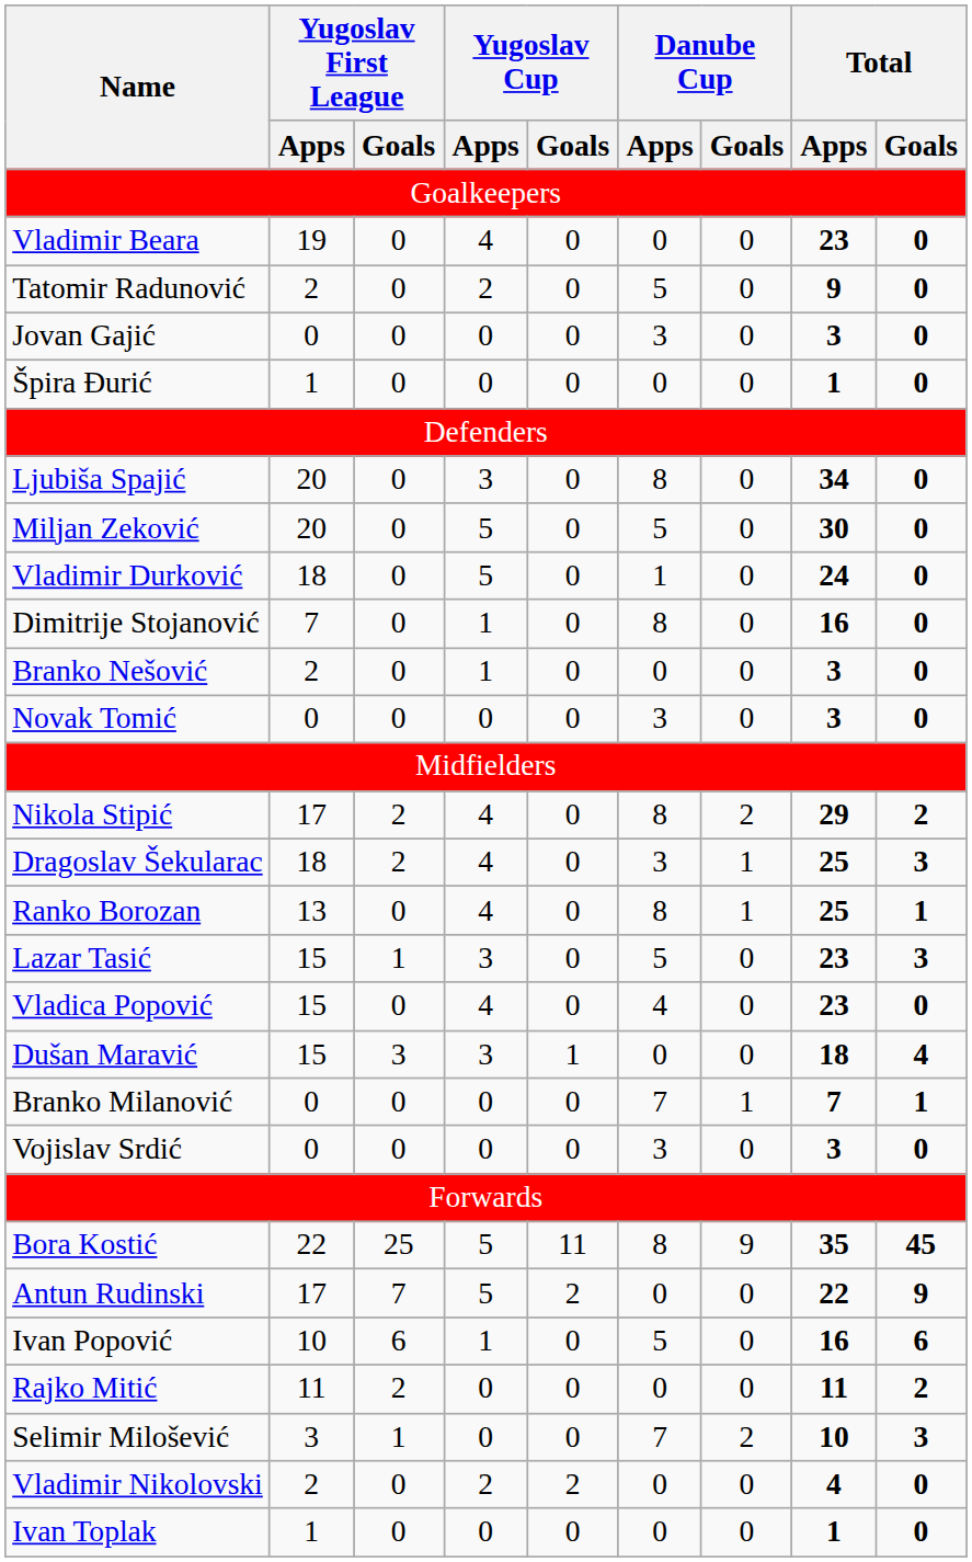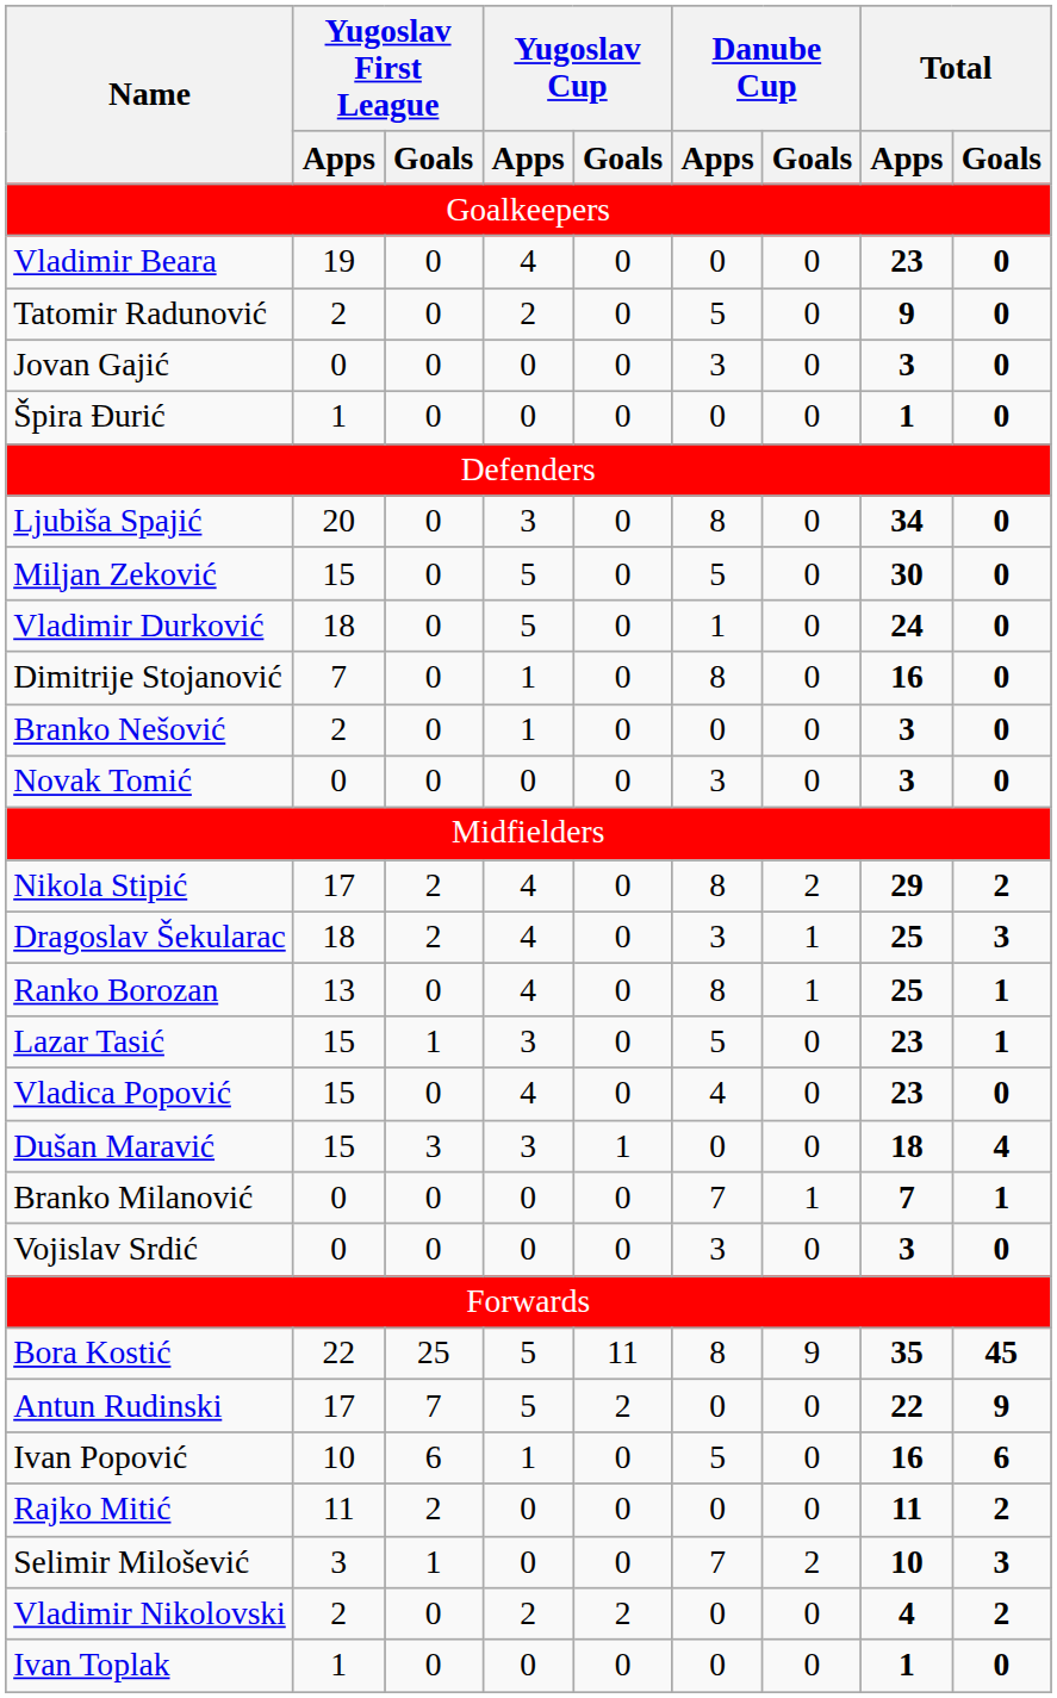Miljan Zeković | Yugoslav First League / Apps: 20 -> 15
Lazar Tasić | Total / Goals: 3 -> 1
Vladimir Nikolovski | Total / Goals: 0 -> 2
